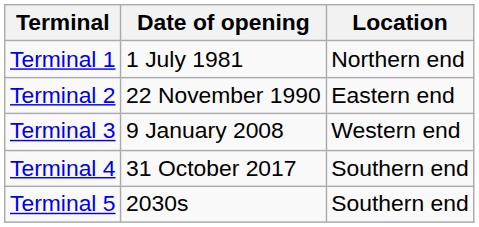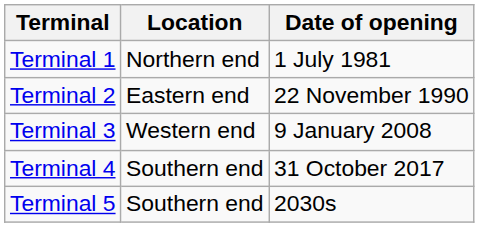columns swapped: Date of opening <-> Location
